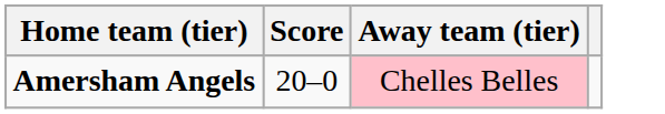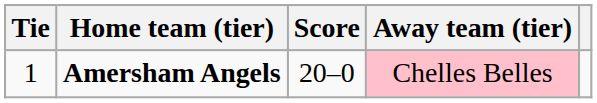+ column: Tie | 1
